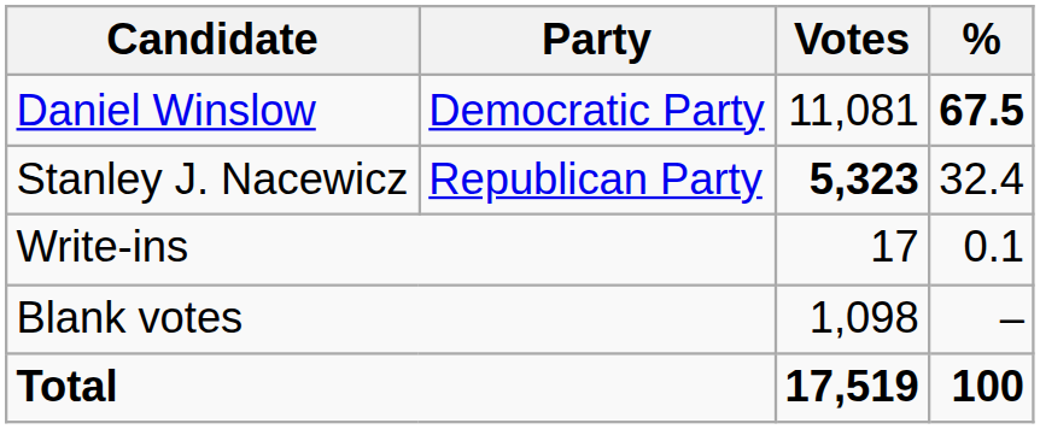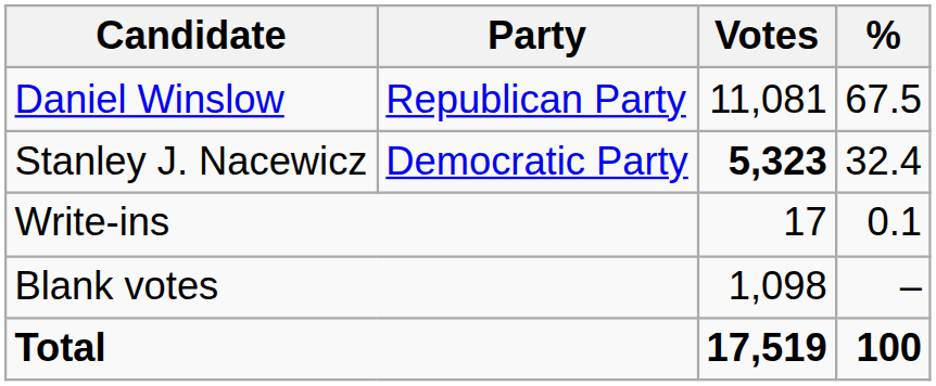Daniel Winslow | Party: Democratic Party -> Republican Party
Daniel Winslow | %: bold -> normal
Stanley J. Nacewicz | Party: Republican Party -> Democratic Party
